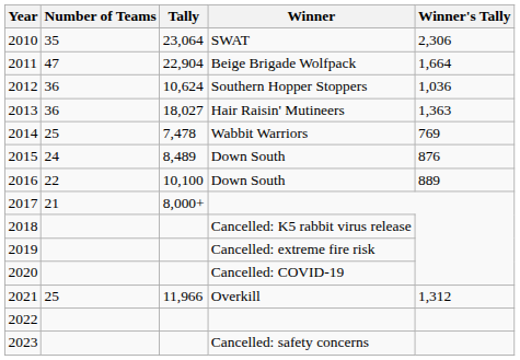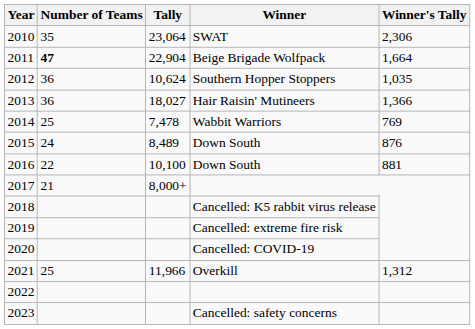2011 | Number of Teams: normal -> bold
2012 | Winner's Tally: 1,036 -> 1,035
2013 | Winner's Tally: 1,363 -> 1,366
2016 | Winner's Tally: 889 -> 881
